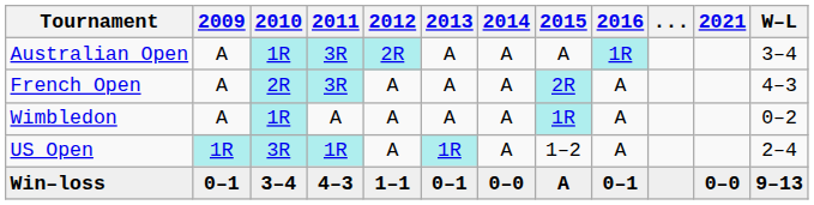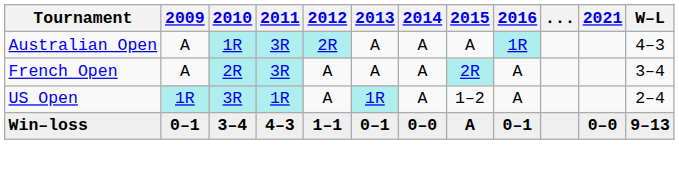Australian Open | W–L: 3–4 -> 4–3
French Open | W–L: 4–3 -> 3–4
- row: Wimbledon | A | 1R | A | A | A | A | 1R | A | 0–2
